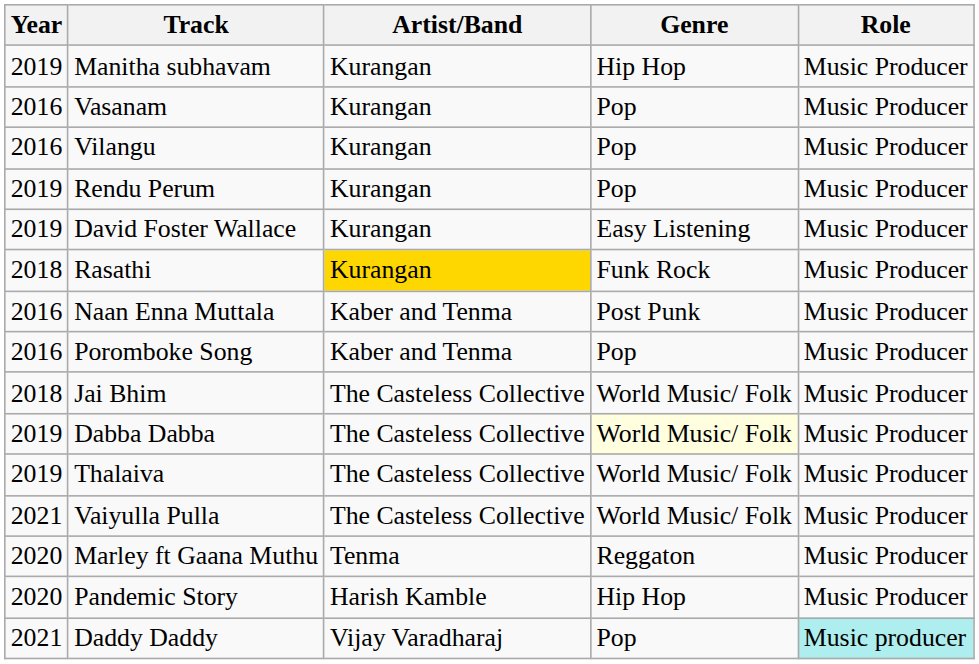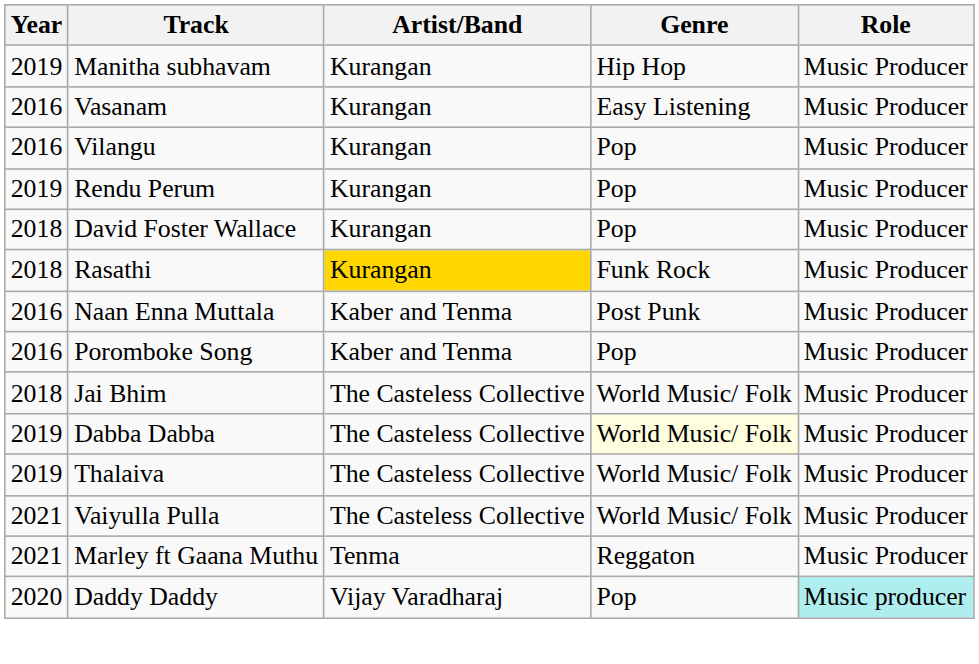Vasanam | Genre: Pop -> Easy Listening
David Foster Wallace | Year: 2019 -> 2018
David Foster Wallace | Genre: Easy Listening -> Pop
Marley ft Gaana Muthu | Year: 2020 -> 2021
- row: 2020 | Pandemic Story | Harish Kamble | Hip Hop | Music Producer
Daddy Daddy | Year: 2021 -> 2020
